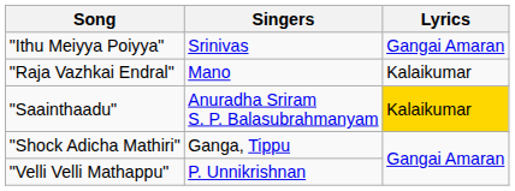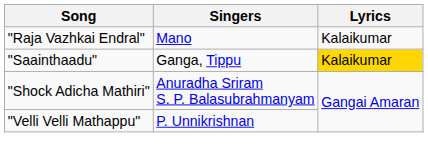- row: "Ithu Meiyya Poiyya" | Srinivas | Gangai Amaran
"Saainthaadu" | Singers: Anuradha Sriram S. P. Balasubrahmanyam -> Ganga, Tippu
"Shock Adicha Mathiri" | Singers: Ganga, Tippu -> Anuradha Sriram S. P. Balasubrahmanyam
